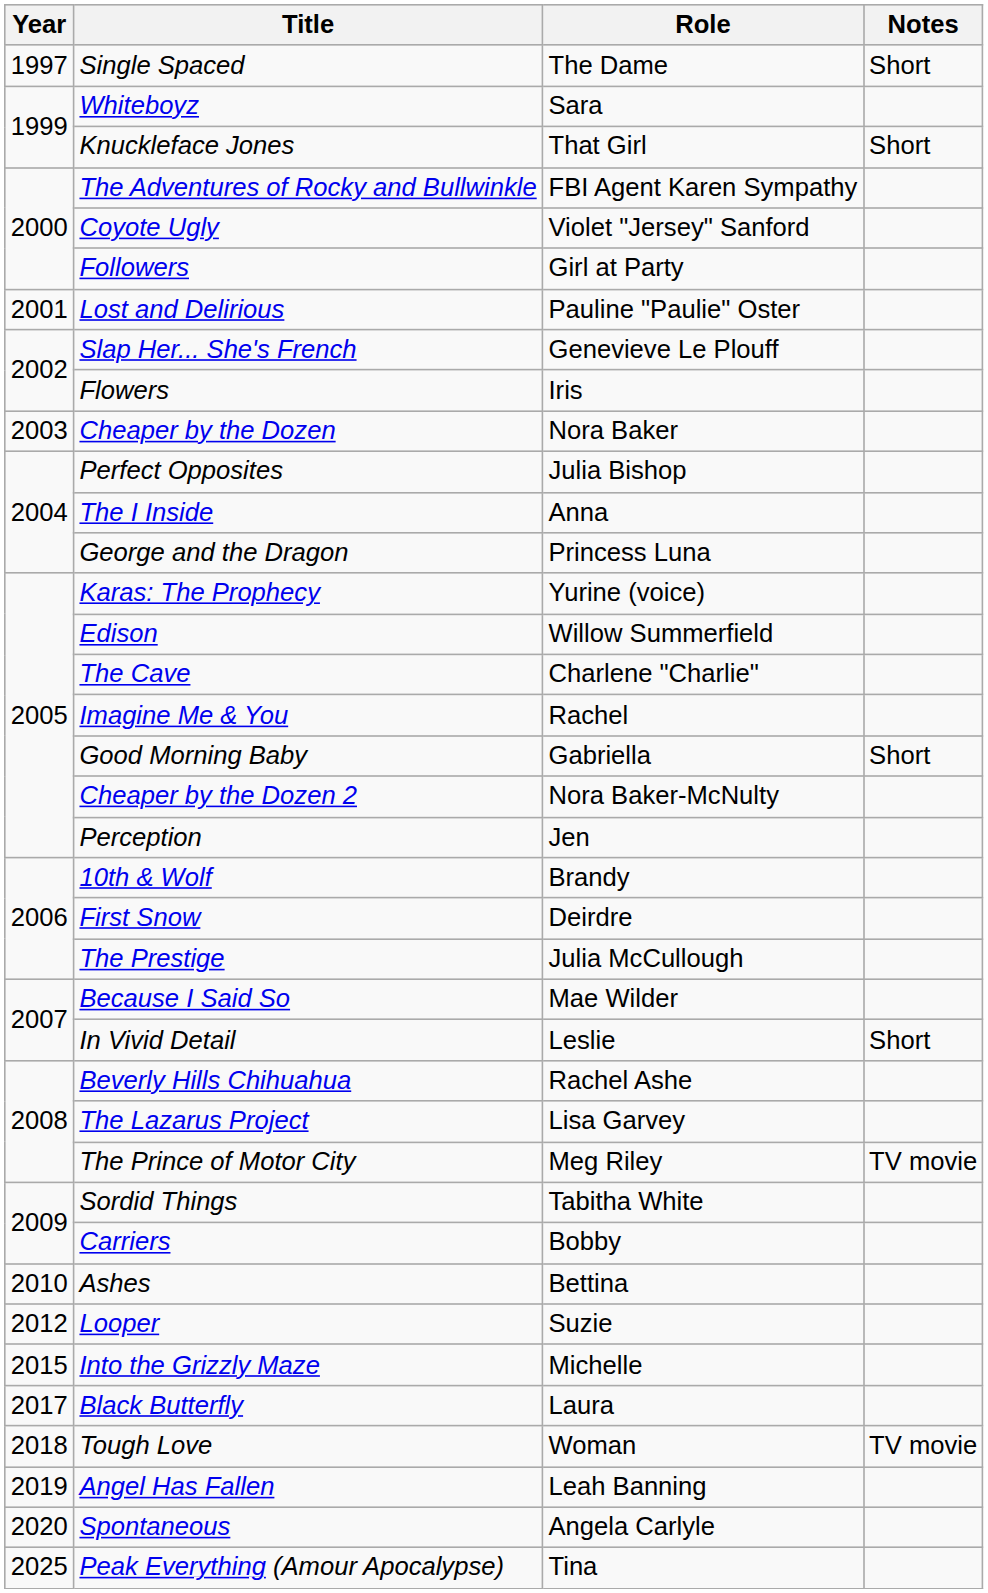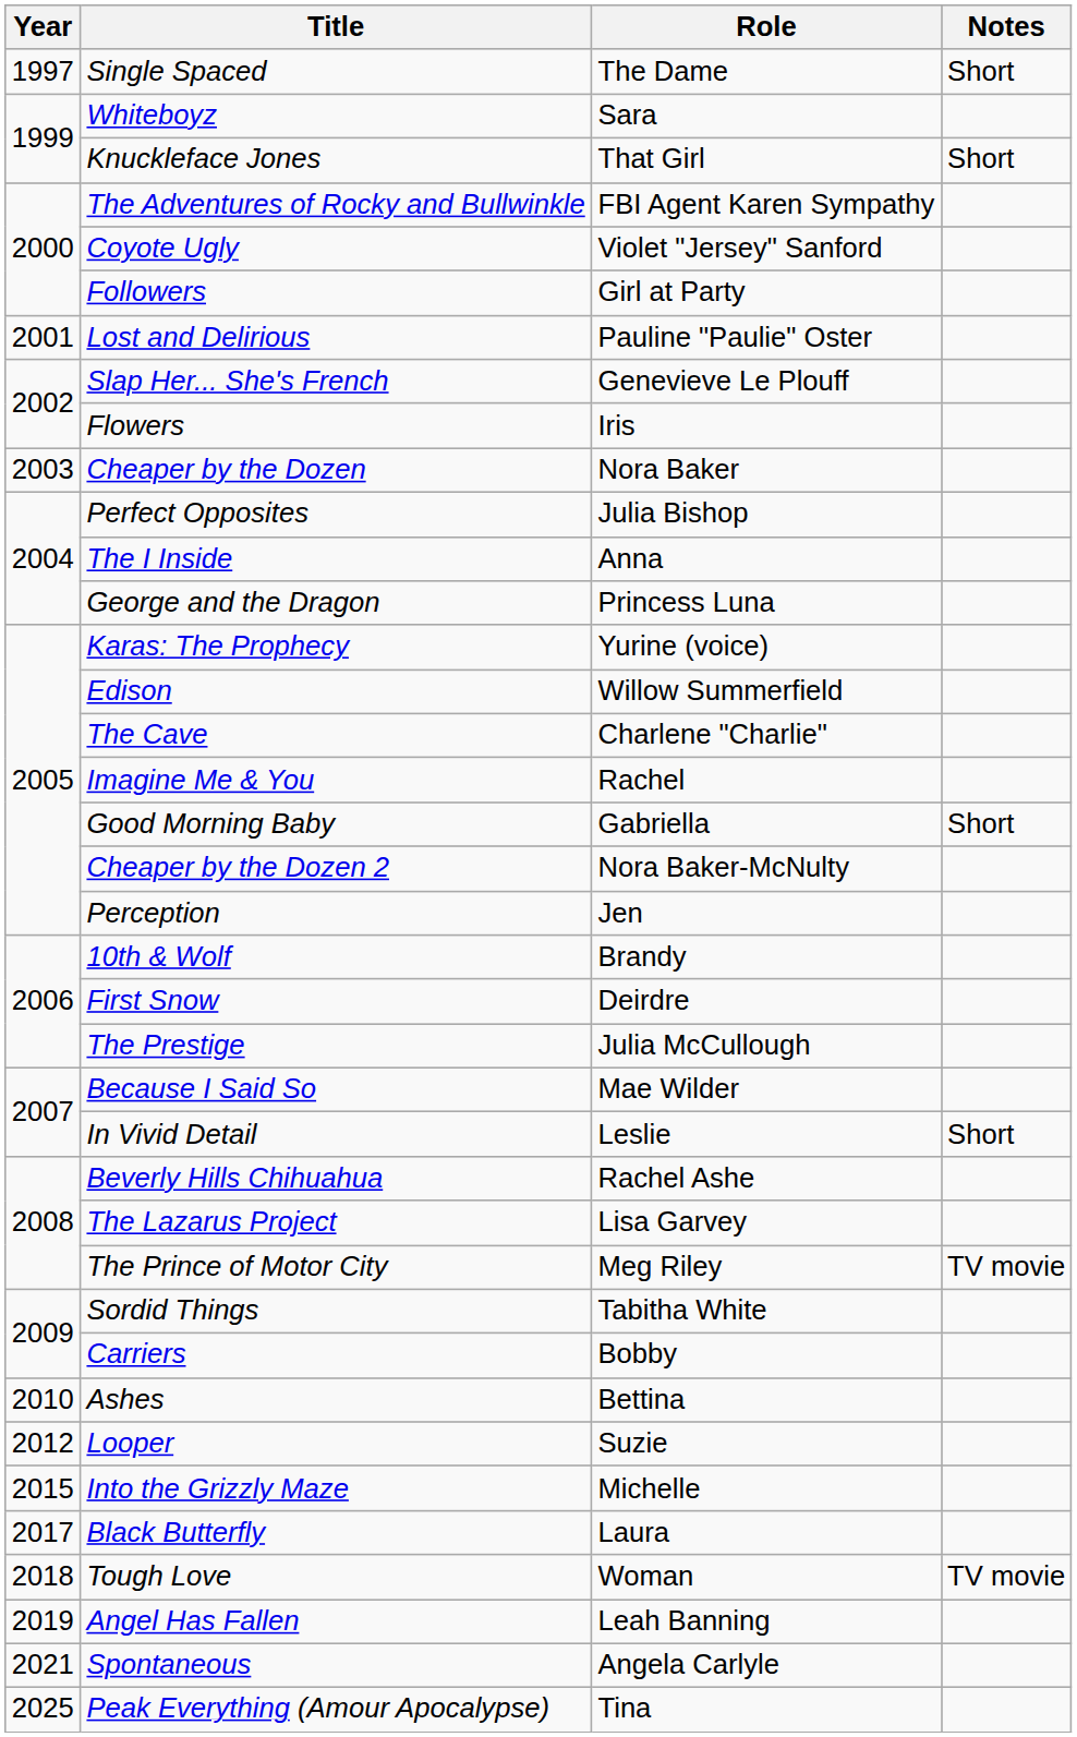Spontaneous | Year: 2020 -> 2021
